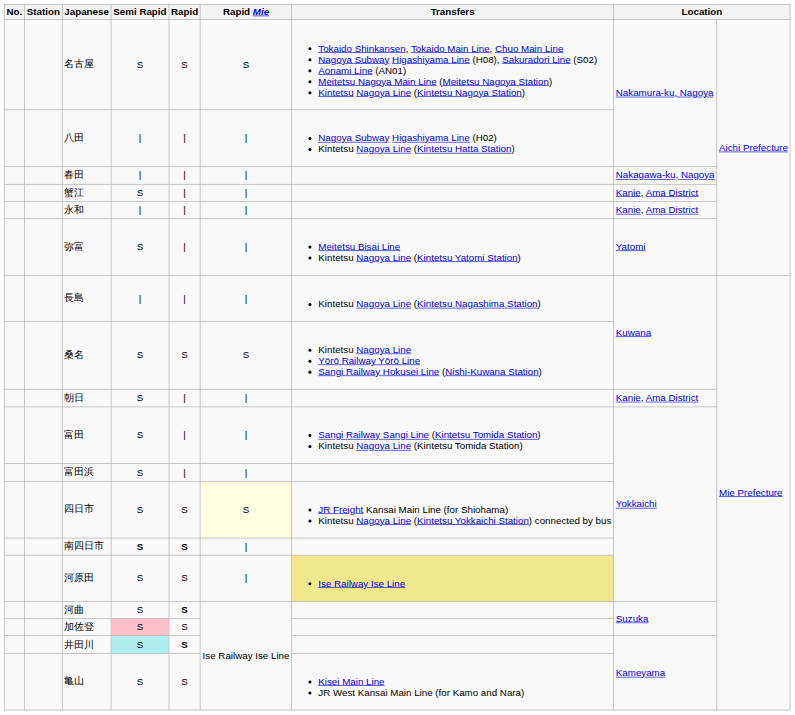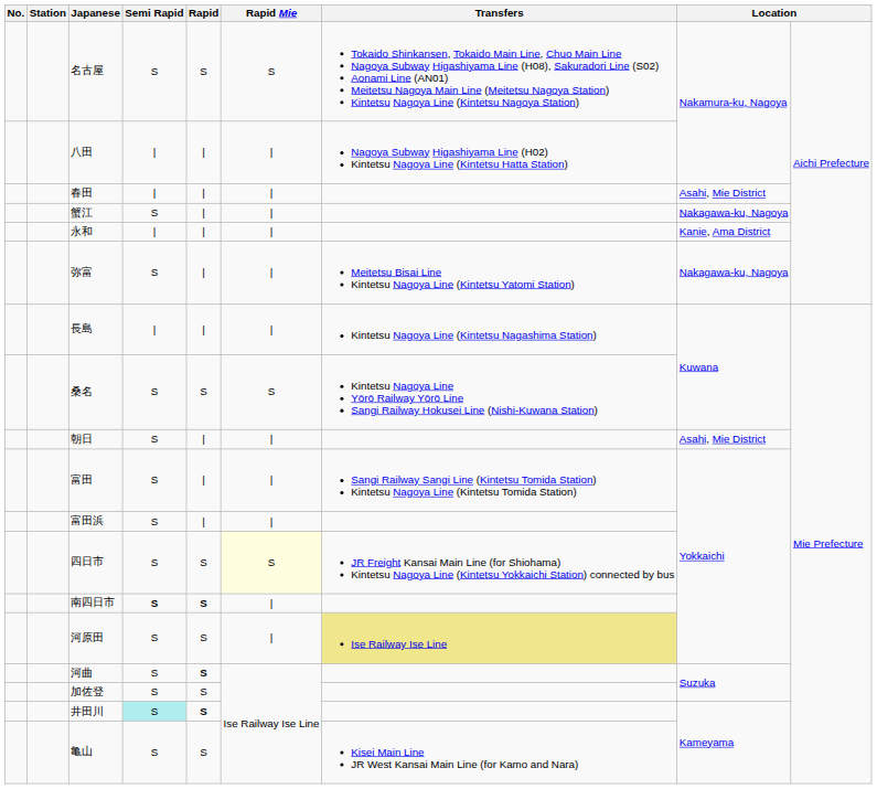春田 | column 8: Nakagawa-ku, Nagoya -> Asahi, Mie District
蟹江 | column 8: Kanie, Ama District -> Nakagawa-ku, Nagoya
弥富 | column 8: Yatomi -> Nakagawa-ku, Nagoya
朝日 | column 8: Kanie, Ama District -> Asahi, Mie District
加佐登 | Semi Rapid: pink background -> no background
